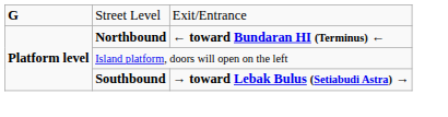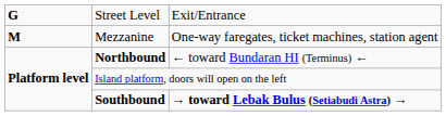+ row: M | Mezzanine | One-way faregates, ticket machines, station agent
Northbound | column 3: bold -> normal
